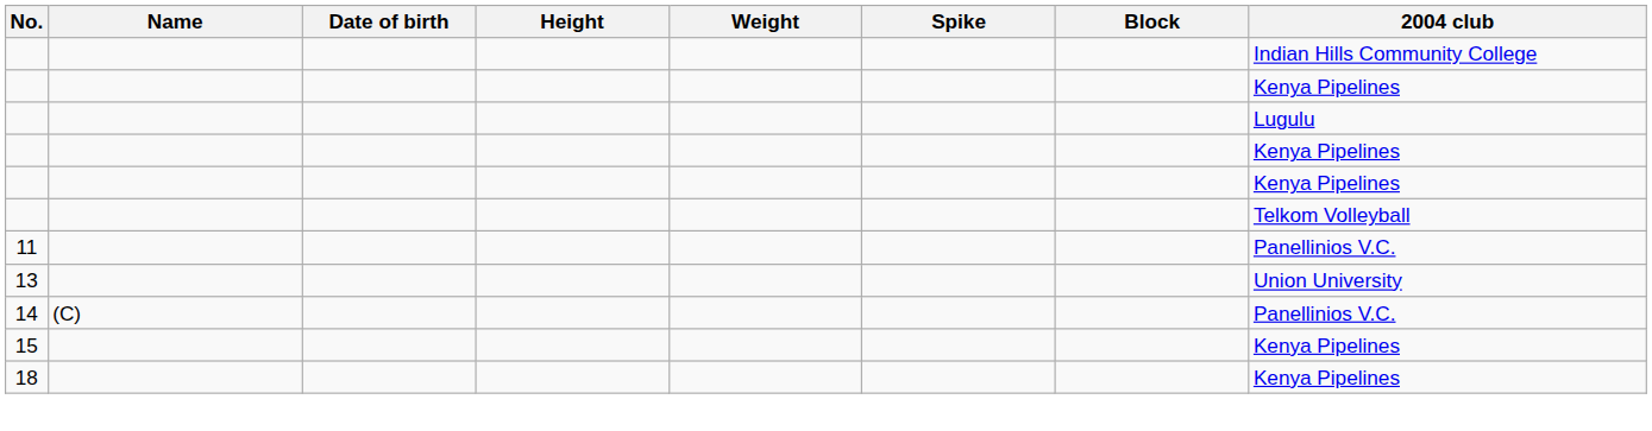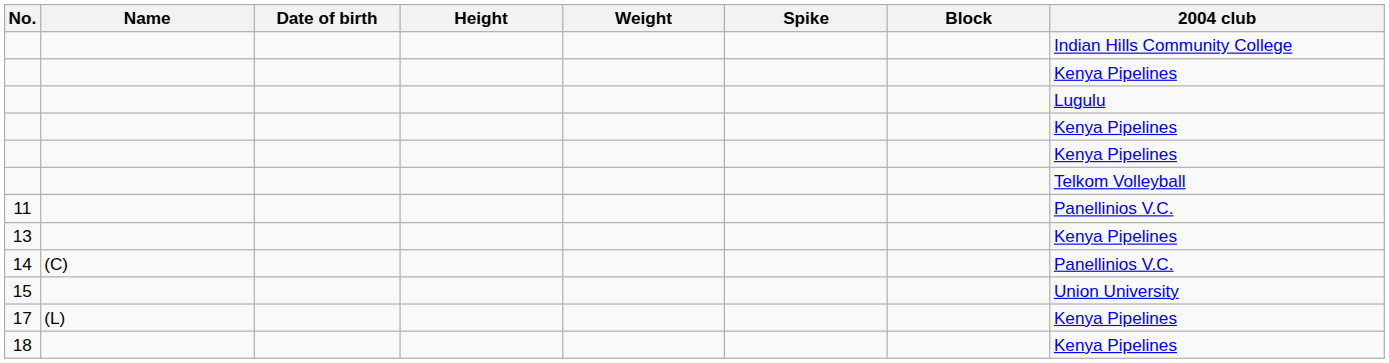13 | 2004 club: Union University -> Kenya Pipelines
15 | 2004 club: Kenya Pipelines -> Union University
+ row: 17 | (L) | Kenya Pipelines
